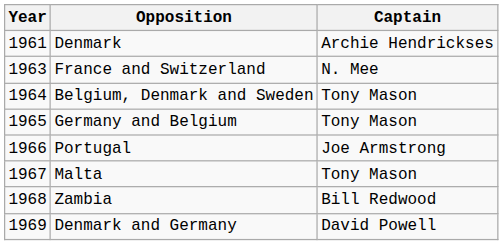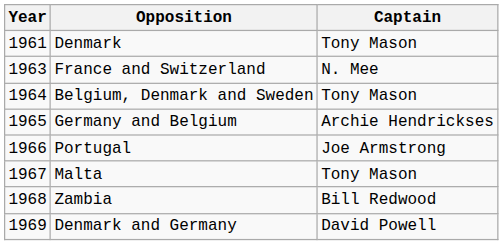Denmark | Captain: Archie Hendrickses -> Tony Mason
Germany and Belgium | Captain: Tony Mason -> Archie Hendrickses
